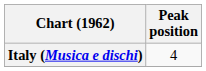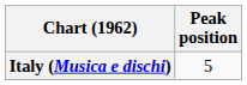Italy (Musica e dischi) | Peak position: 4 -> 5
